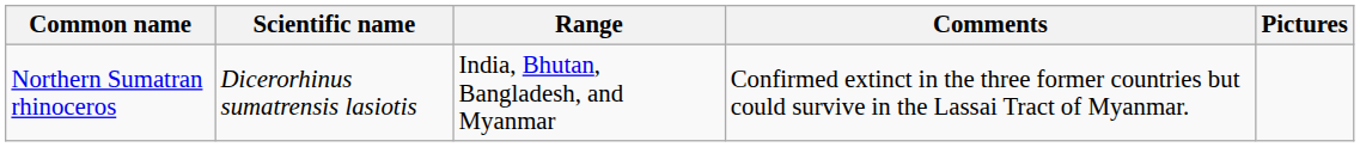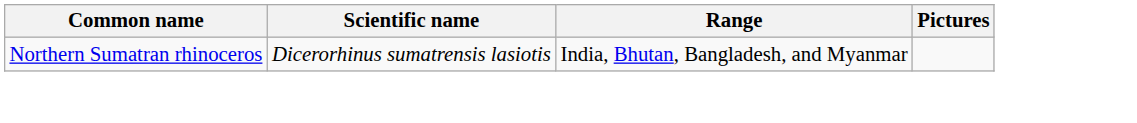- column: Comments | Confirmed extinct in the three former countries but could survive in the Lassai Tract of Myanmar.
